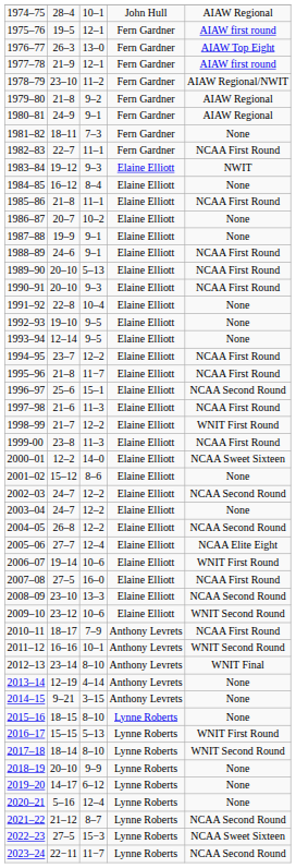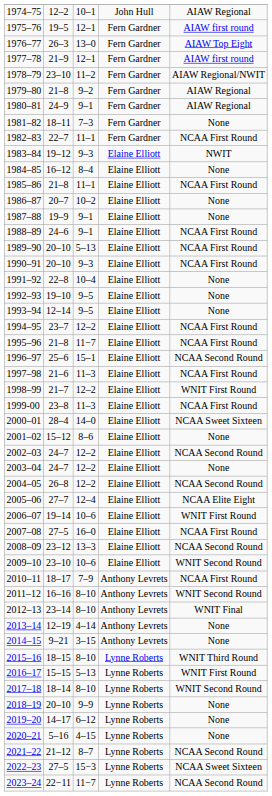1974–75 | column 2: 28–4 -> 12–2
2000–01 | column 2: 12–2 -> 28–4
2008–09 | column 2: 23–10 -> 23–12
2009–10 | column 2: 23–12 -> 23–10
2011–12 | column 3: 10–1 -> 8–10
2015–16 | column 5: None -> WNIT Third Round
2020–21 | column 3: 12–4 -> 4–15
